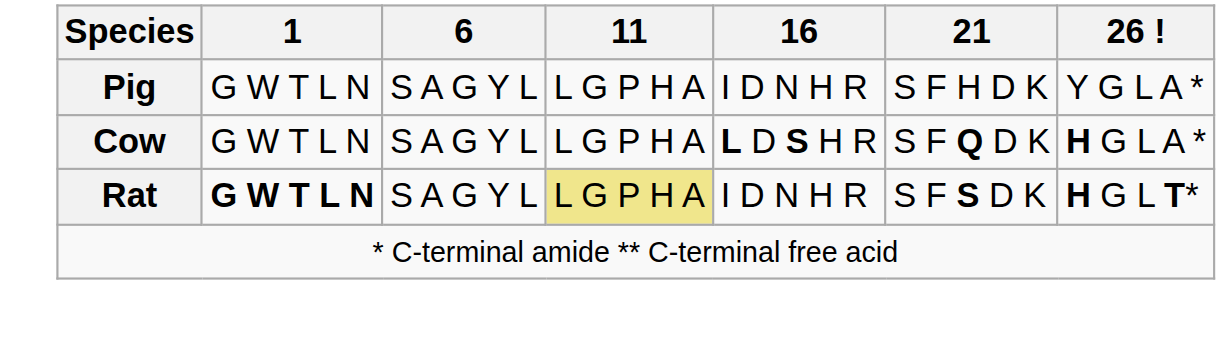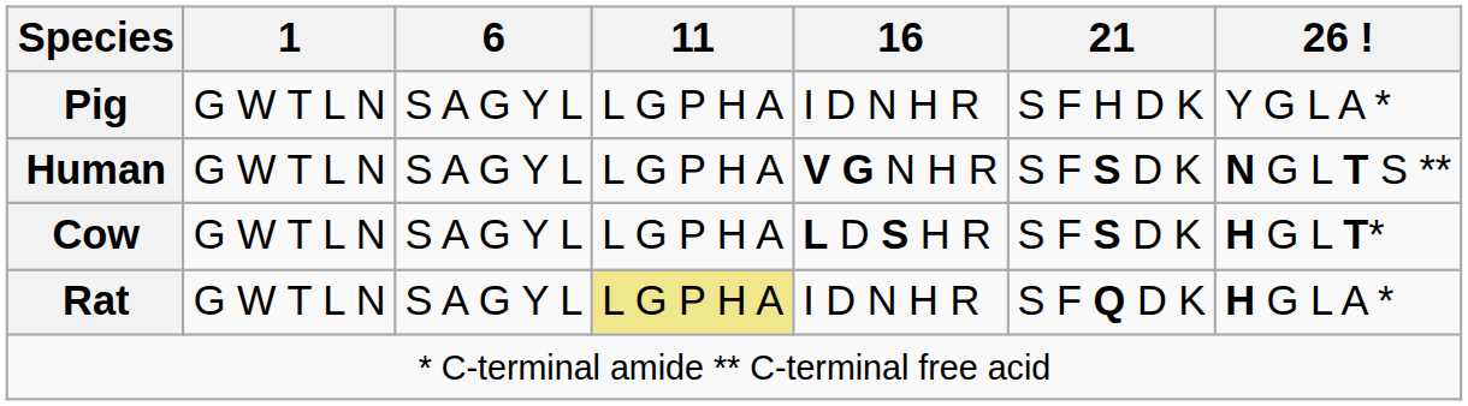+ row: Human | G W T L N | S A G Y L | L G P H A | V G N H R | S F S D K | N G L T S **
Cow | 21: S F Q D K -> S F S D K
Cow | 26 !: H G L A * -> H G L T*
Rat | 1: bold -> normal
Rat | 21: S F S D K -> S F Q D K
Rat | 26 !: H G L T* -> H G L A *
